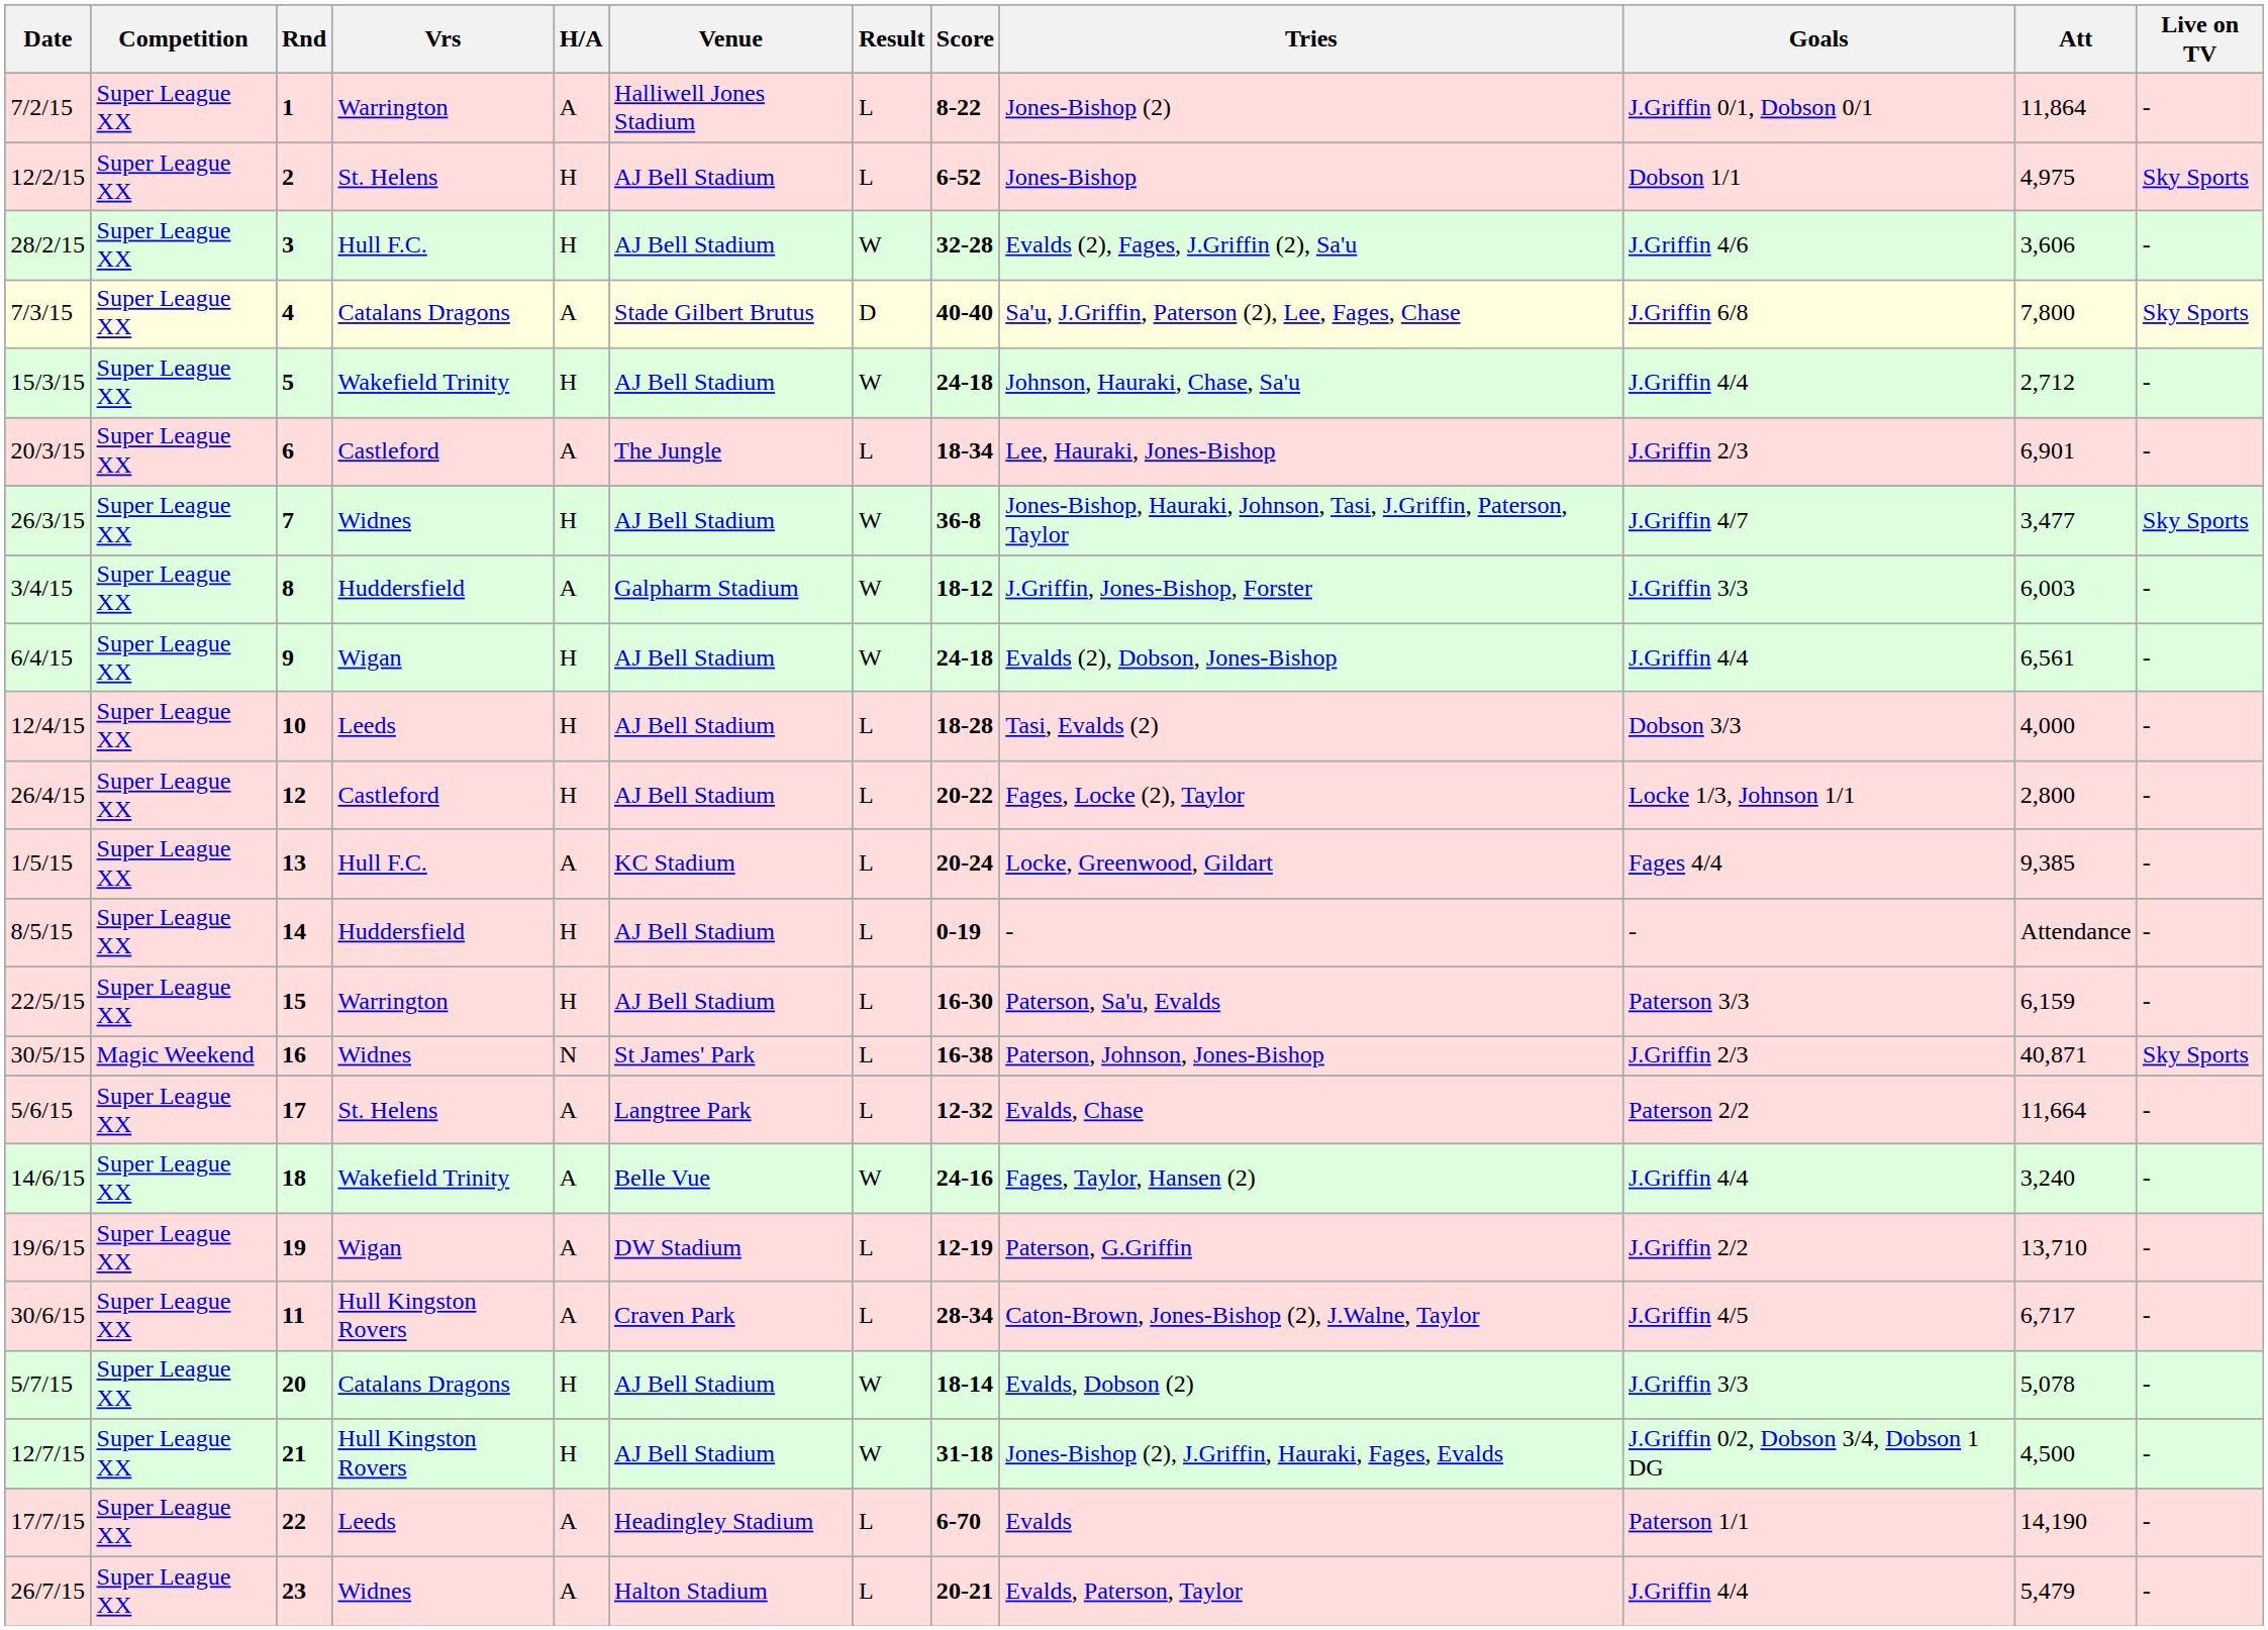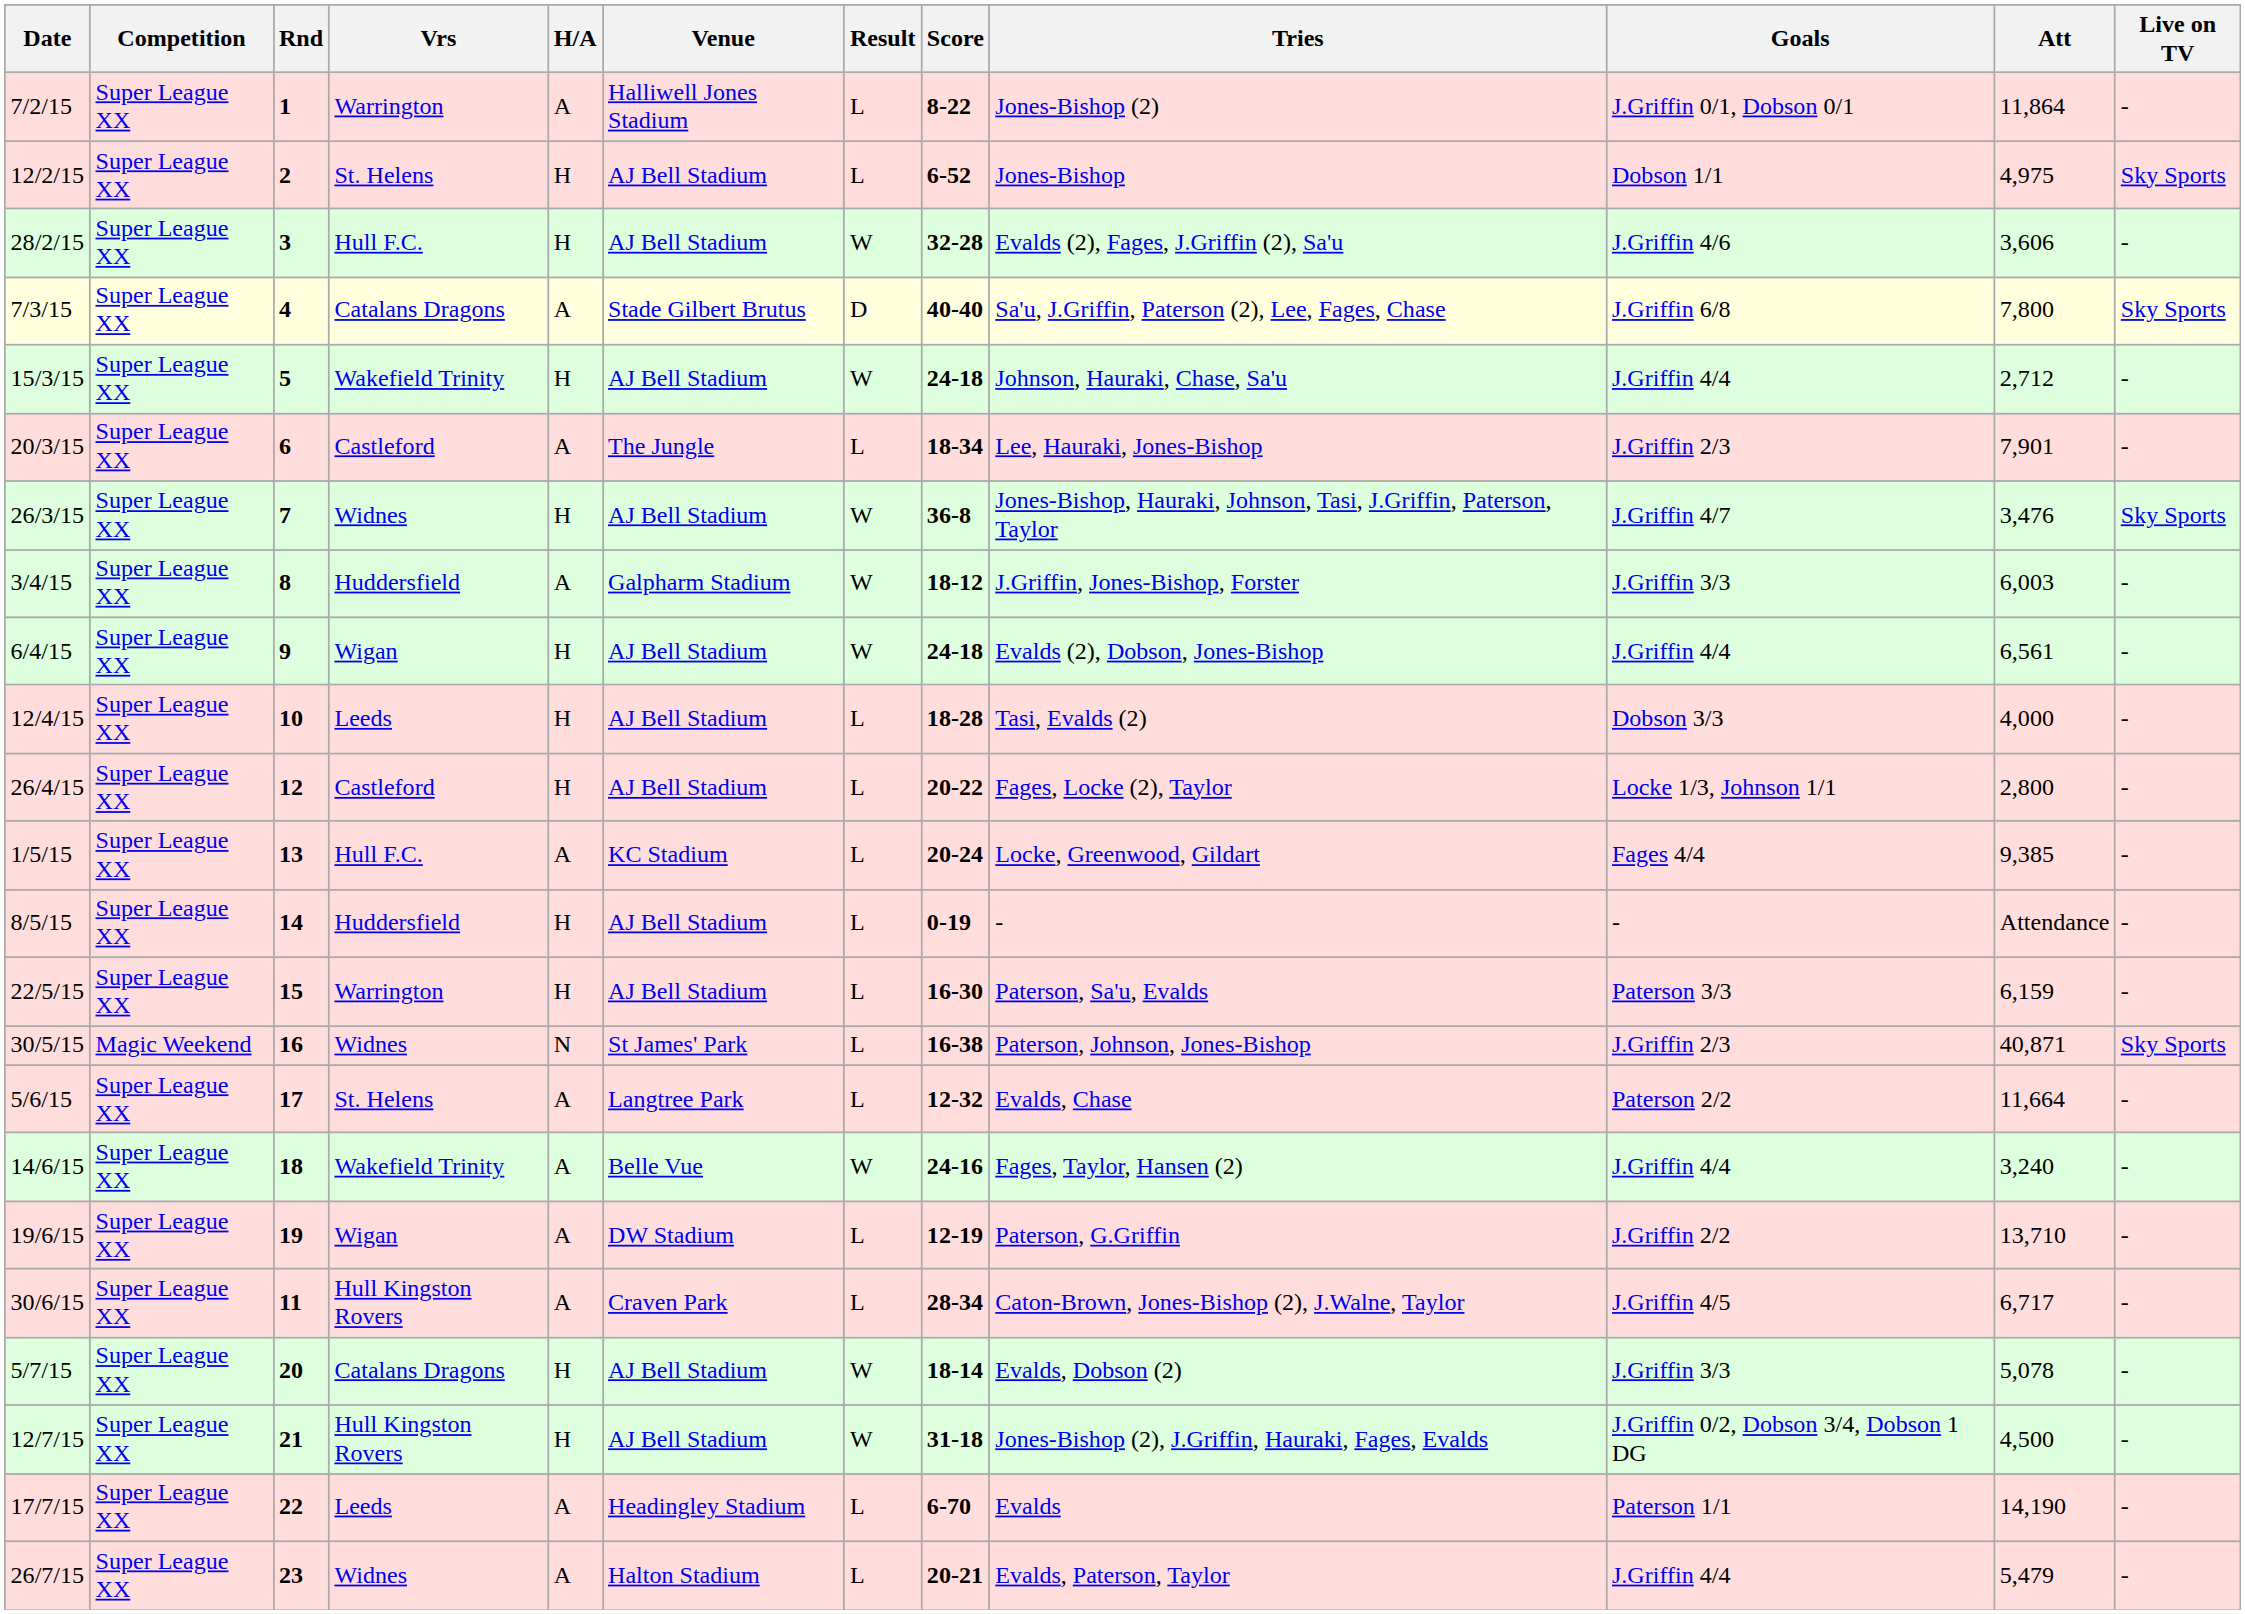20/3/15 | Att: 6,901 -> 7,901
26/3/15 | Att: 3,477 -> 3,476
